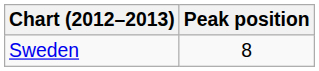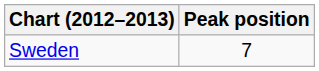Sweden | Peak position: 8 -> 7
